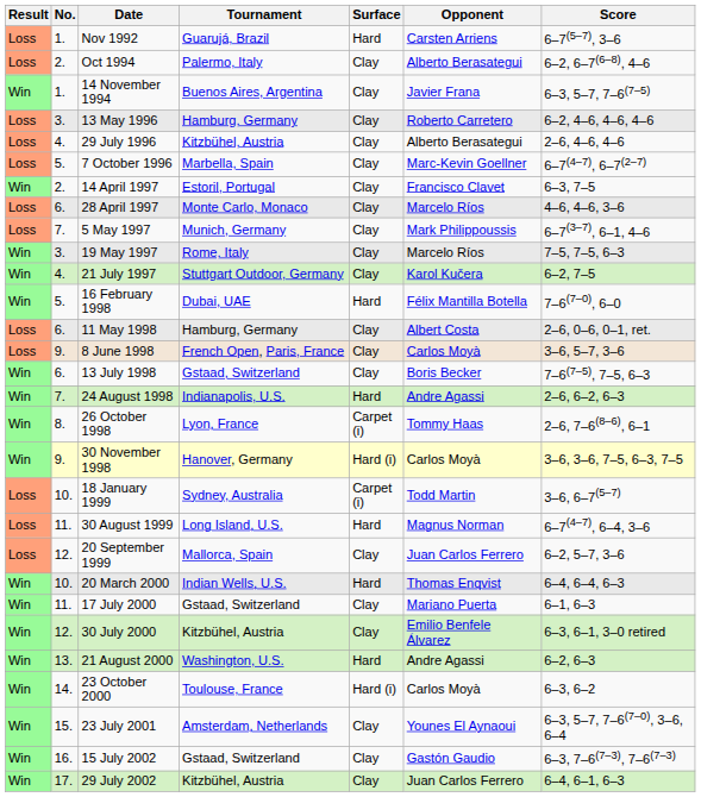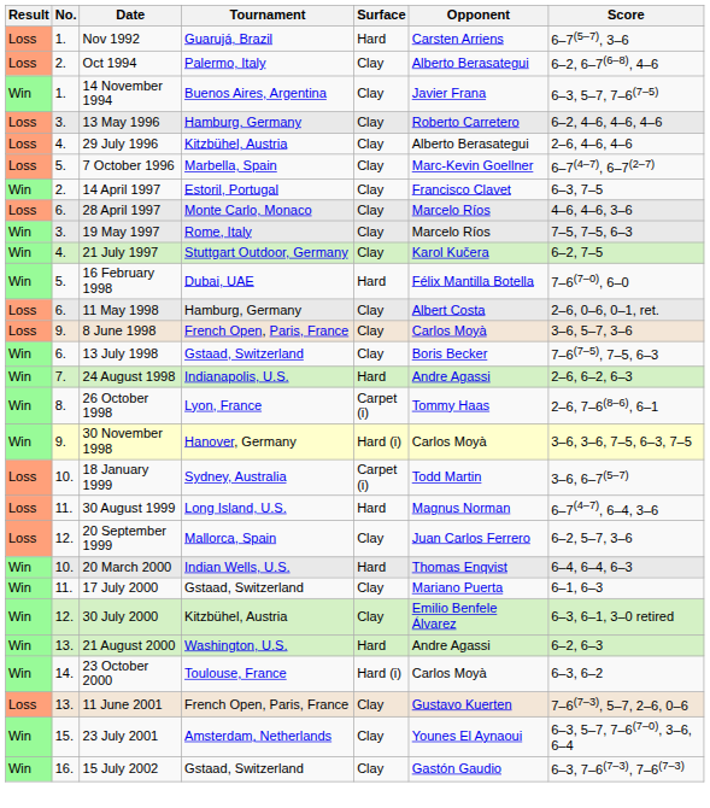- row: Loss | 7. | 5 May 1997 | Munich, Germany | Clay | Mark Philippoussis | 6–7(3–7), 6–1, 4–6
+ row: Loss | 13. | 11 June 2001 | French Open, Paris, France | Clay | Gustavo Kuerten | 7–6(7–3), 5–7, 2–6, 0–6
- row: Win | 17. | 29 July 2002 | Kitzbühel, Austria | Clay | Juan Carlos Ferrero | 6–4, 6–1, 6–3
